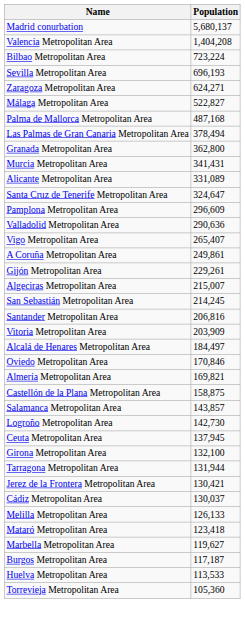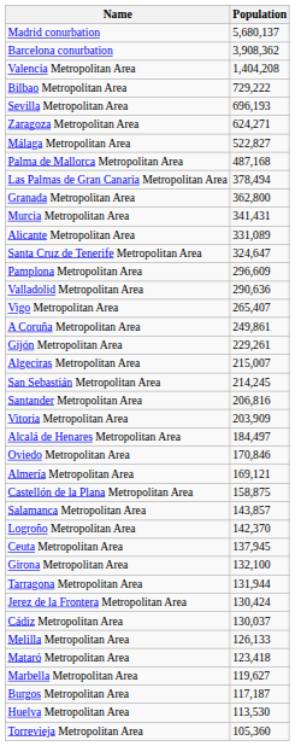+ row: Barcelona conurbation | 3,908,362
Bilbao Metropolitan Area | Population: 723,224 -> 729,222
Almería Metropolitan Area | Population: 169,821 -> 169,121
Logroño Metropolitan Area | Population: 142,730 -> 142,370
Jerez de la Frontera Metropolitan Area | Population: 130,421 -> 130,424
Huelva Metropolitan Area | Population: 113,533 -> 113,530
